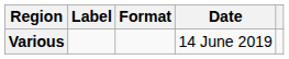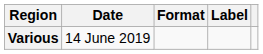columns swapped: Date <-> Label
